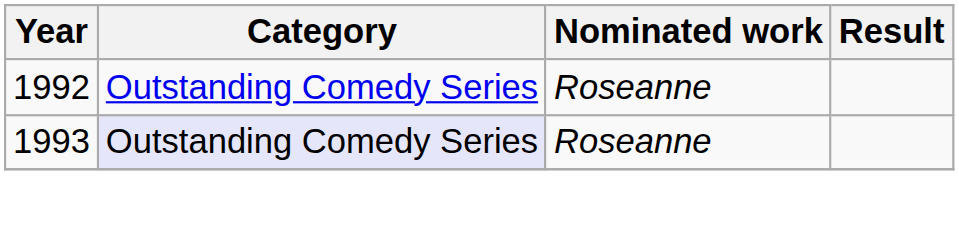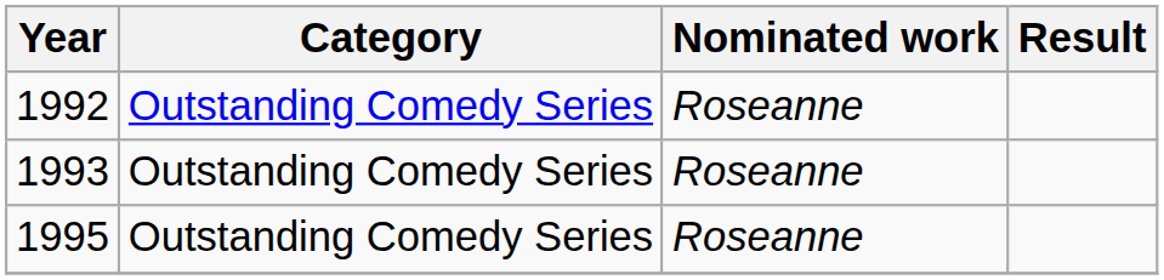1993 | Category: lavender background -> no background
+ row: 1995 | Outstanding Comedy Series | Roseanne
